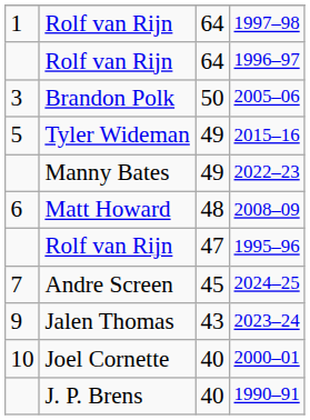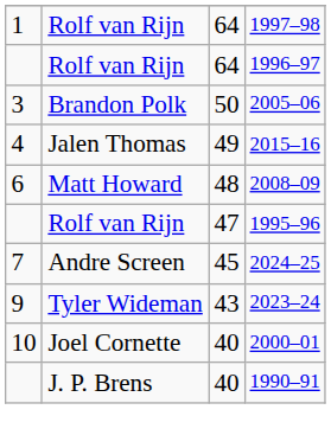2015–16 | column 1: 5 -> 4
2015–16 | column 2: Tyler Wideman -> Jalen Thomas
- row: Manny Bates | 49 | 2022–23
2023–24 | column 2: Jalen Thomas -> Tyler Wideman
